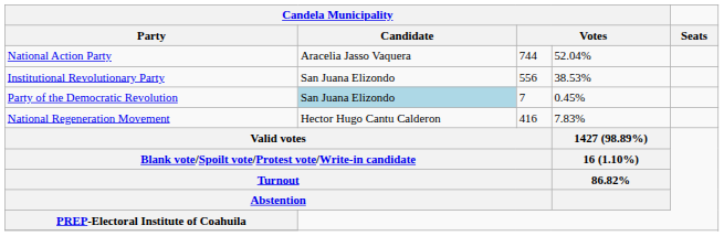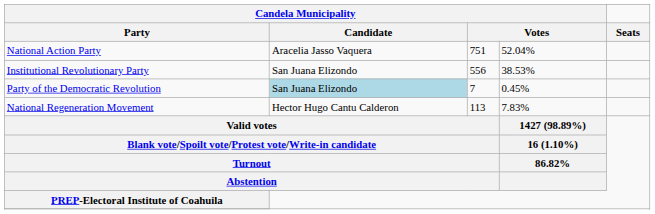National Action Party | column 3: 744 -> 751
National Regeneration Movement | column 3: 416 -> 113
